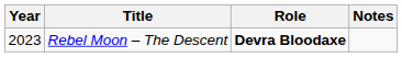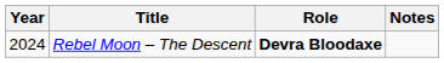Rebel Moon – The Descent | Year: 2023 -> 2024
